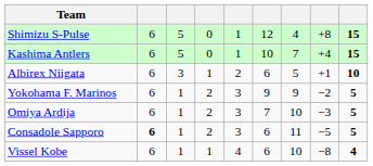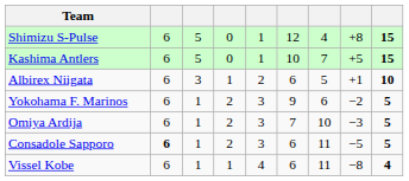Kashima Antlers | column 8: +4 -> +5
Yokohama F. Marinos | column 7: 9 -> 6
Vissel Kobe | column 7: 10 -> 11
